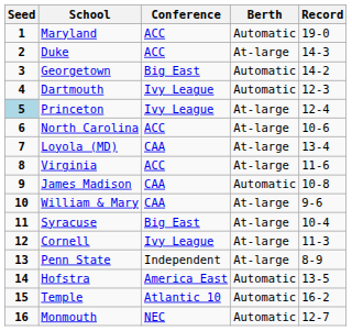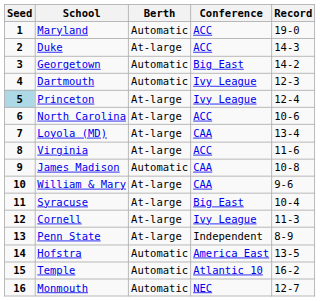columns swapped: Conference <-> Berth
